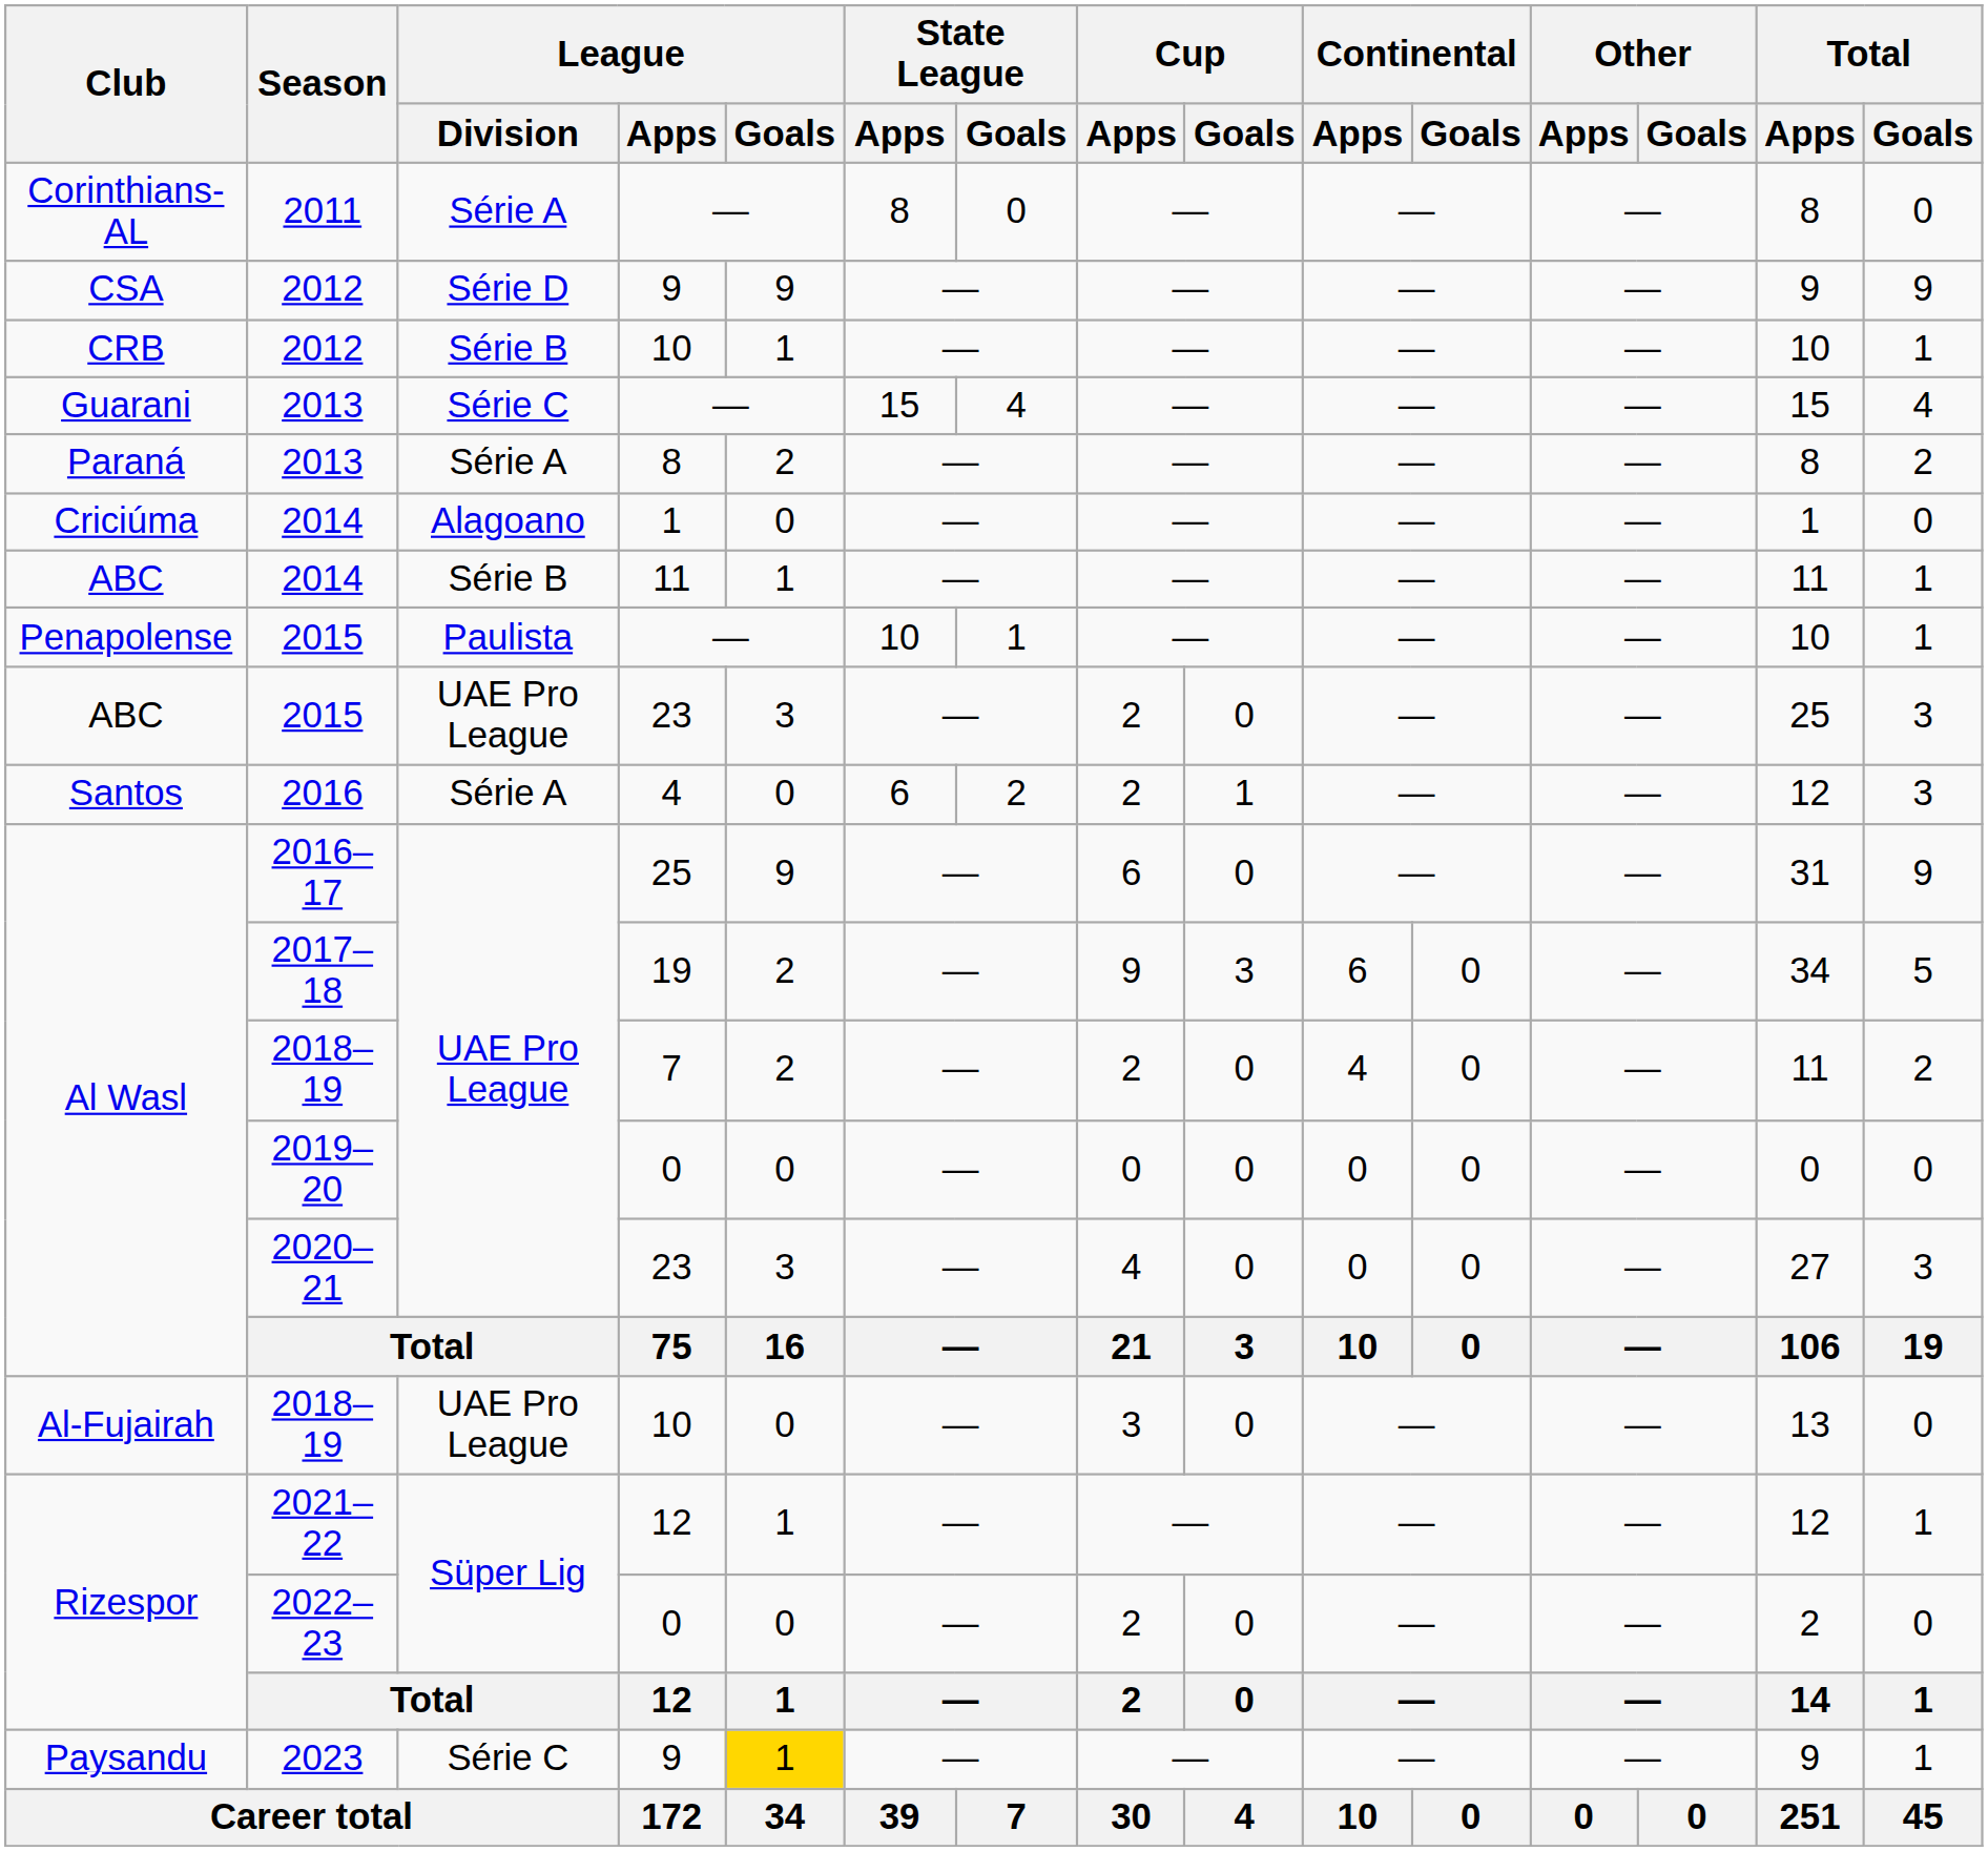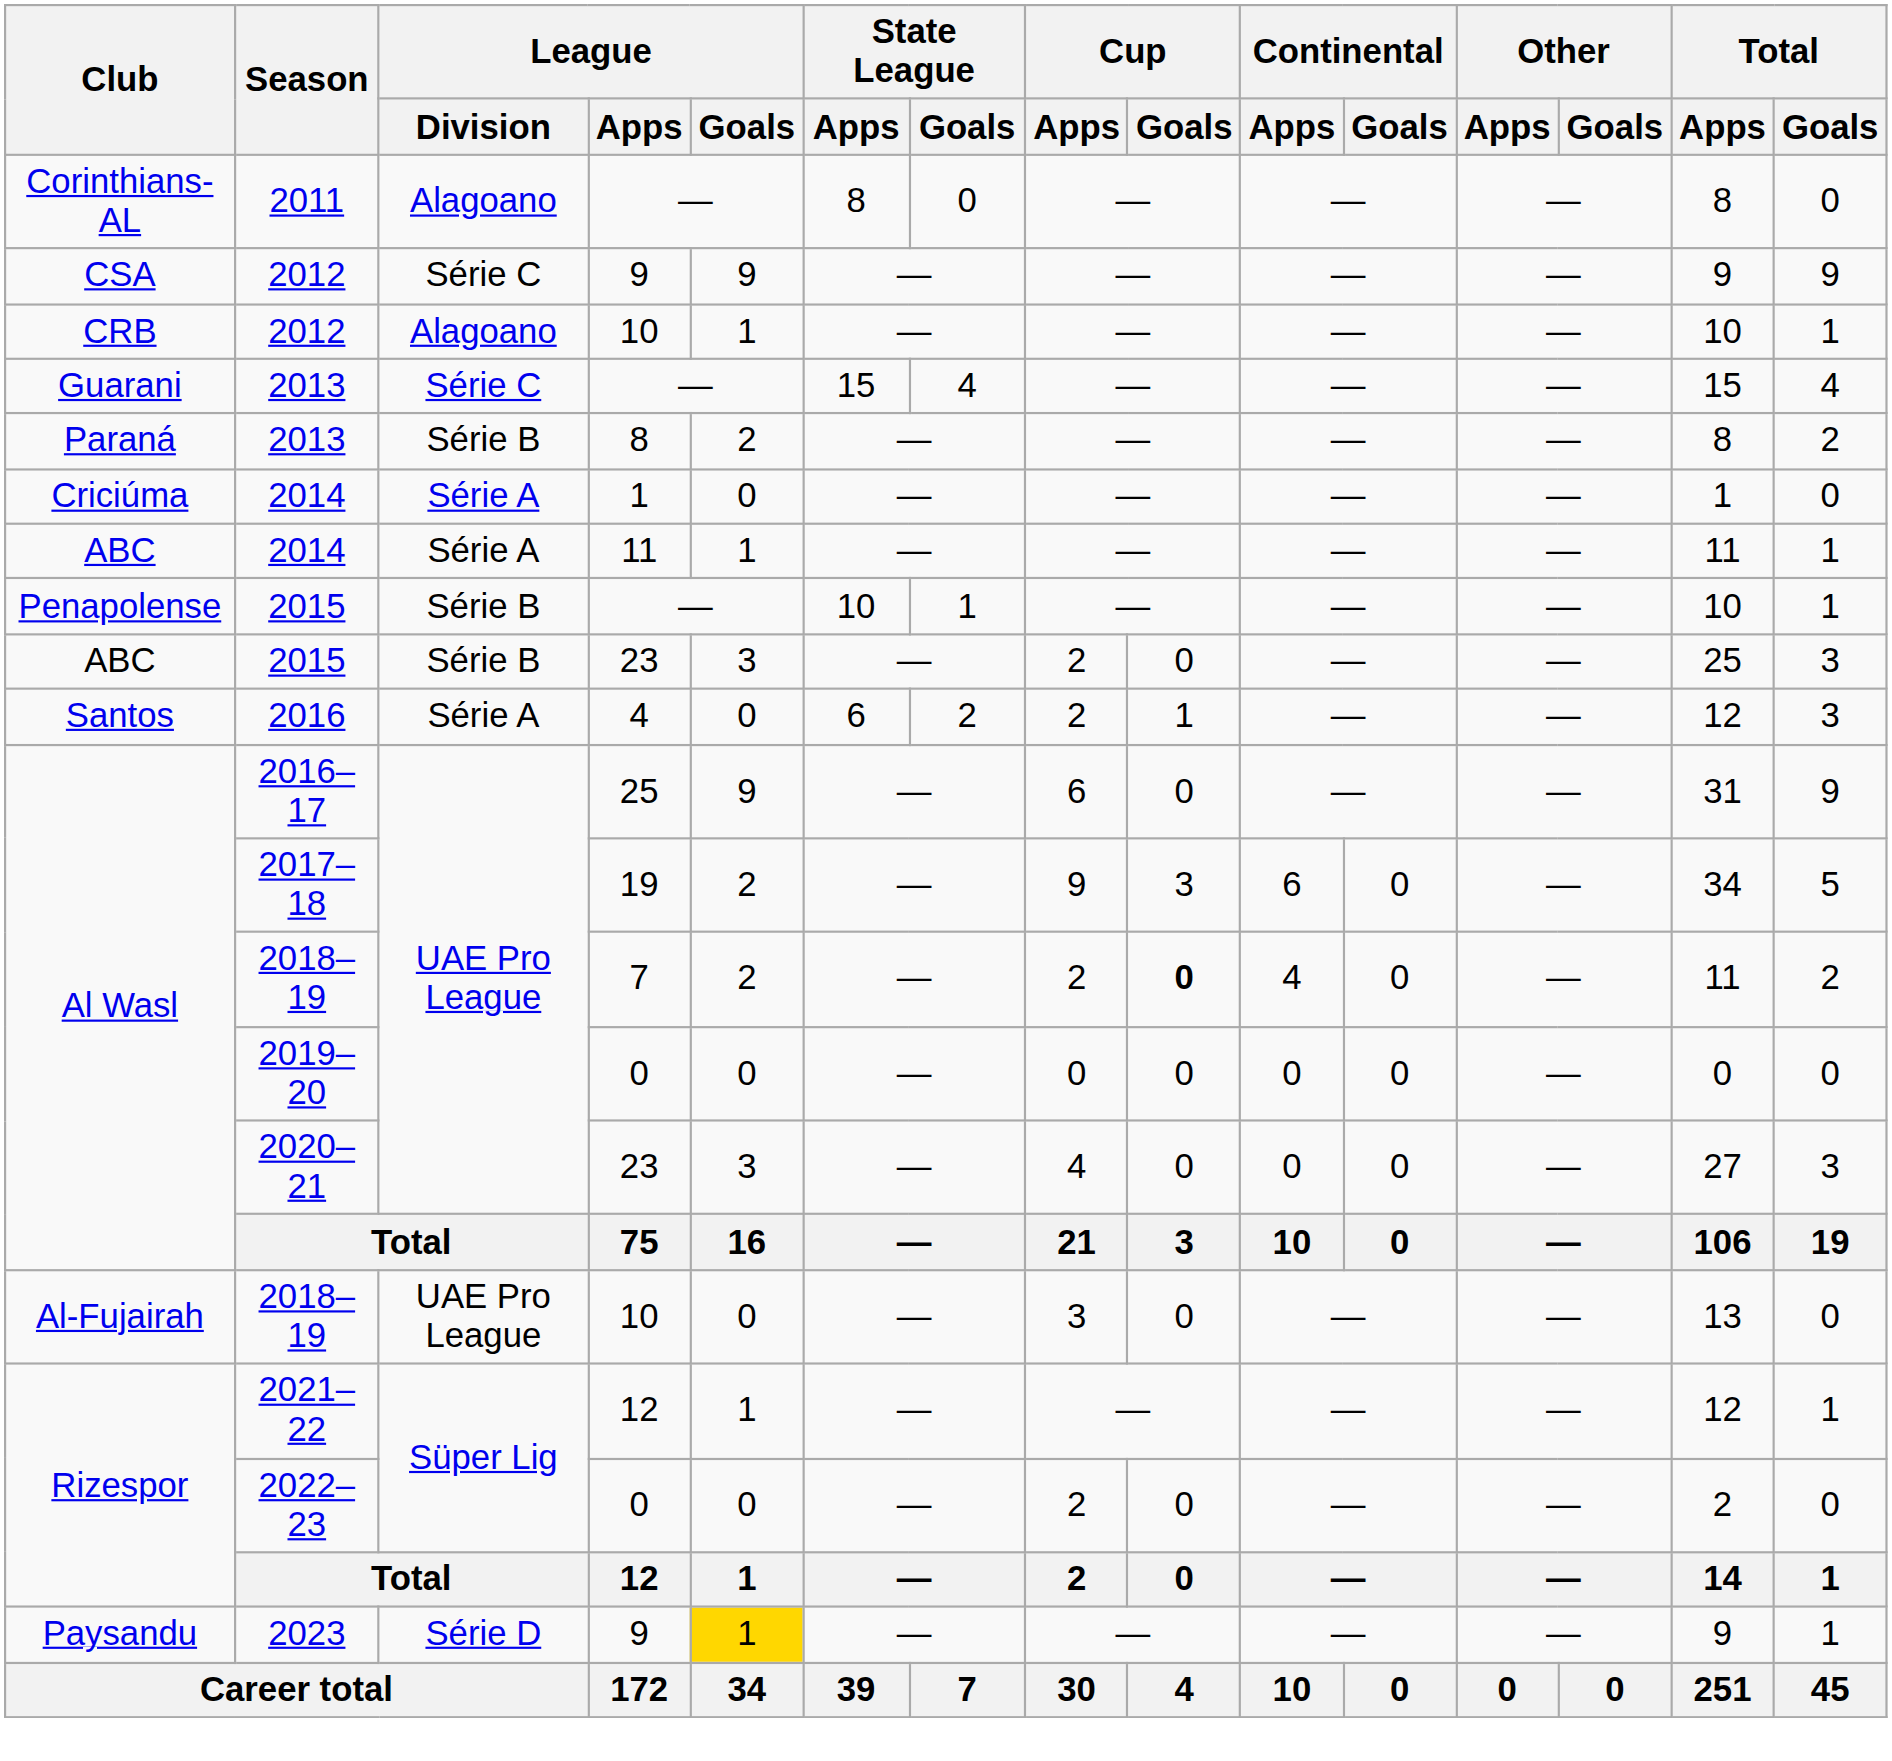2011 | League / Division: Série A -> Alagoano
CSA / 2012 | League / Division: Série D -> Série C
CRB / 2012 | League / Division: Série B -> Alagoano
Paraná / 2013 | League / Division: Série A -> Série B
Criciúma / 2014 | League / Division: Alagoano -> Série A
ABC / 2014 | League / Division: Série B -> Série A
Penapolense / 2015 | League / Division: Paulista -> Série B
ABC / 2015 | League / Division: UAE Pro League -> Série B
Al Wasl / 2018–19 | Cup / Goals: normal -> bold
2023 | League / Division: Série C -> Série D
